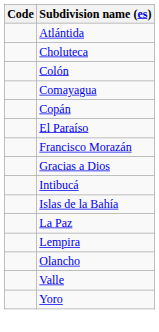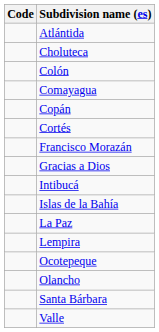+ row: Cortés
- row: El Paraíso
+ row: Ocotepeque
+ row: Santa Bárbara
- row: Yoro
